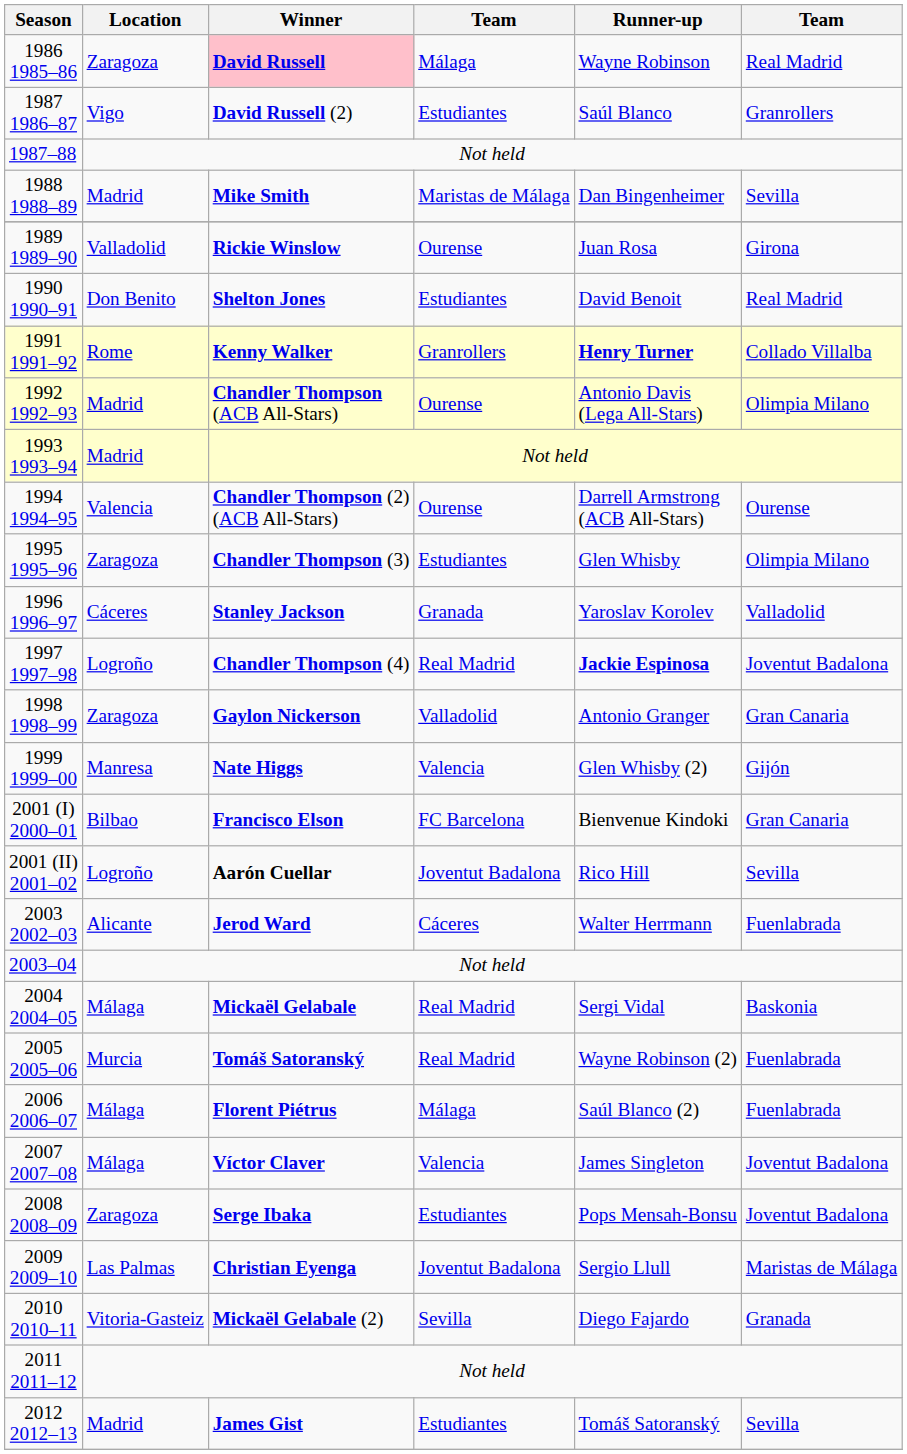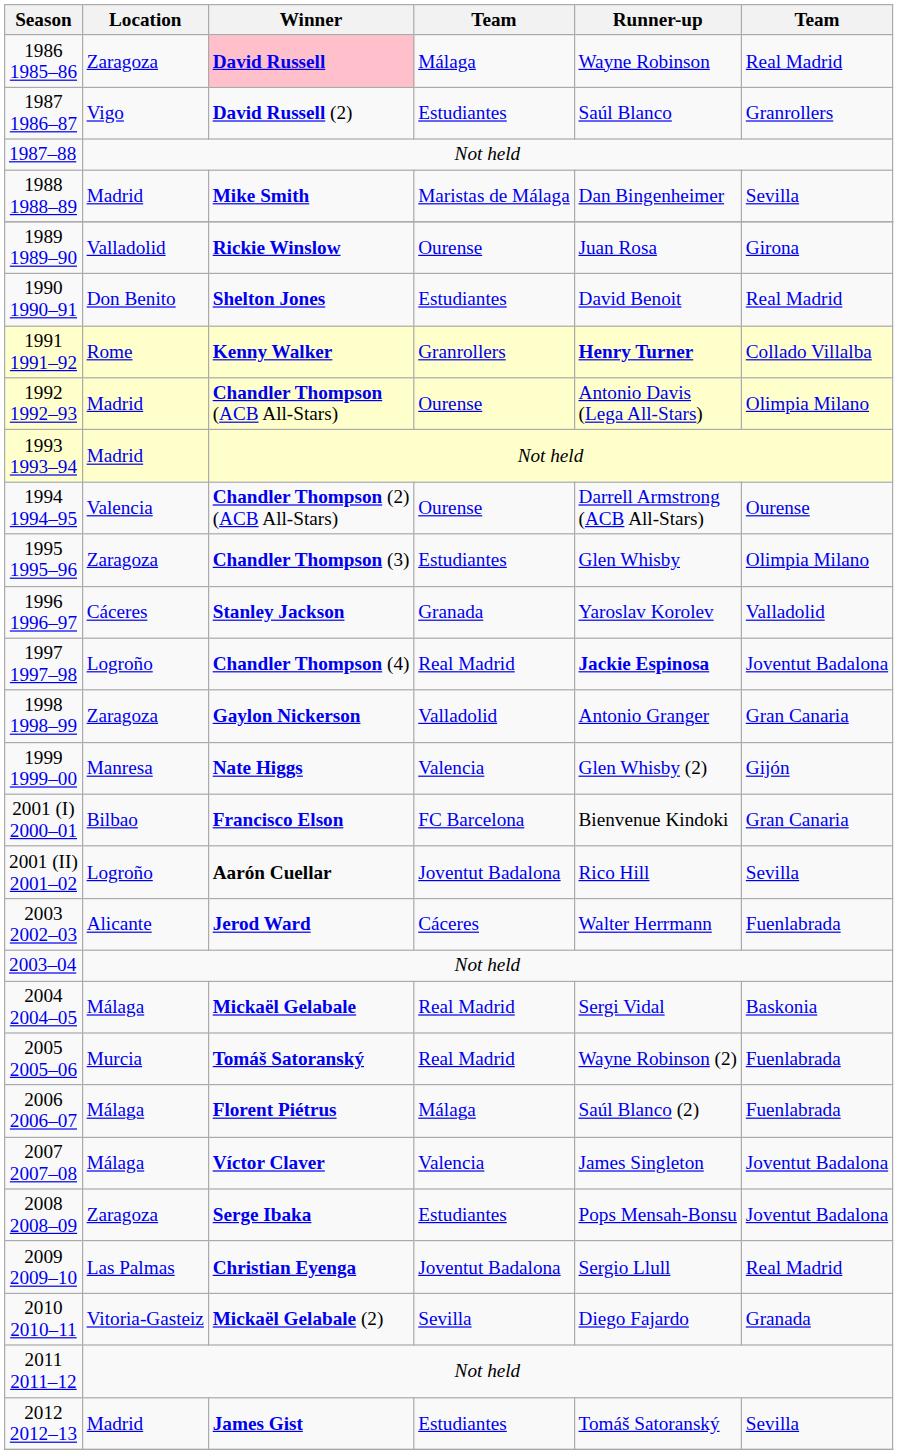2009 2009–10 | column 6: Maristas de Málaga -> Real Madrid
